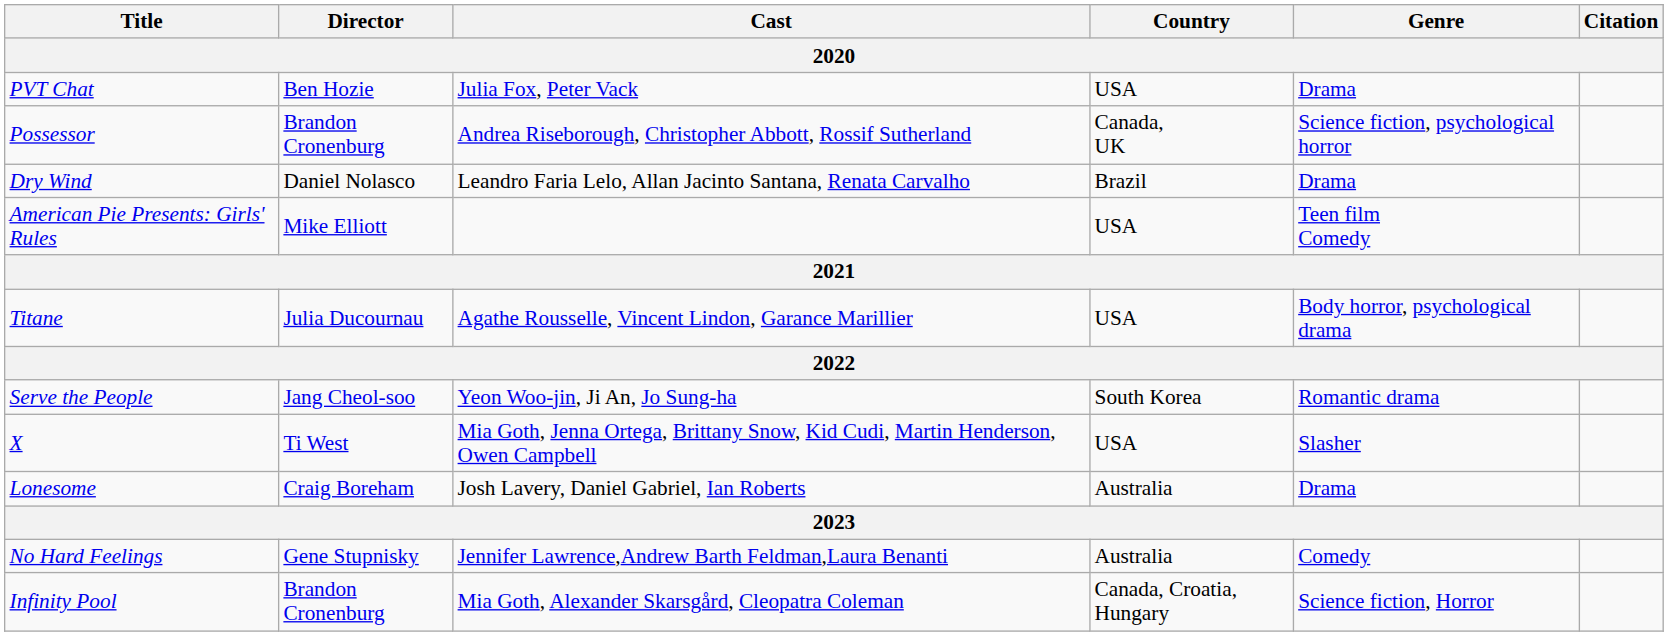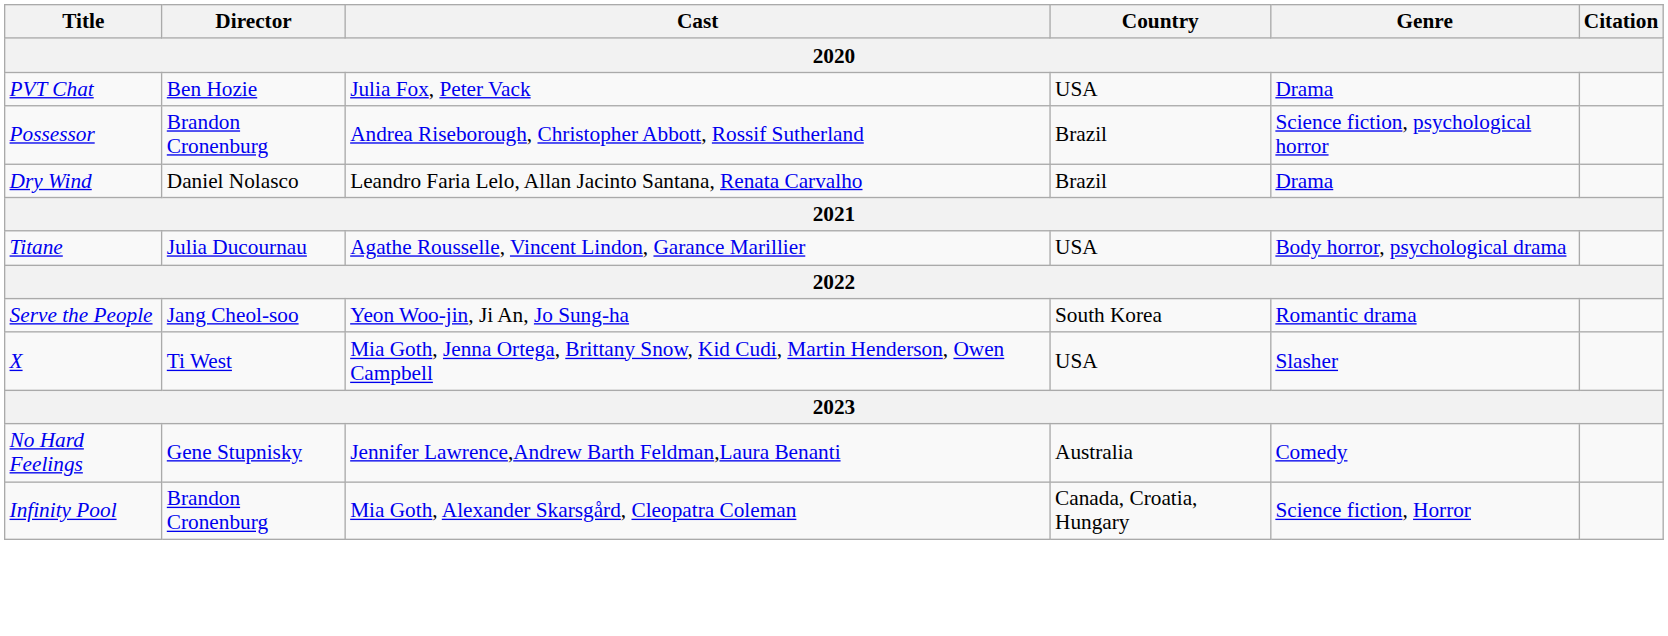Possessor | Country: Canada, UK -> Brazil
- row: American Pie Presents: Girls' Rules | Mike Elliott | USA | Teen film Comedy
- row: Lonesome | Craig Boreham | Josh Lavery, Daniel Gabriel, Ian Roberts | Australia | Drama
